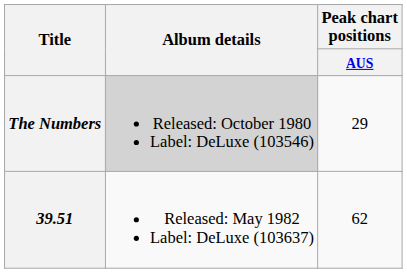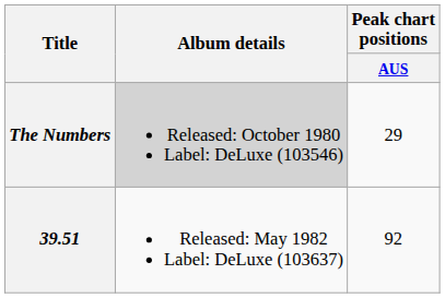39.51 | Peak chart positions / AUS: 62 -> 92
